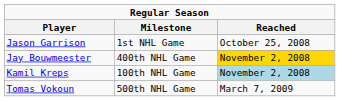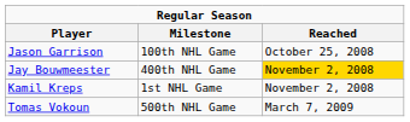Jason Garrison | Milestone: 1st NHL Game -> 100th NHL Game
Kamil Kreps | Milestone: 100th NHL Game -> 1st NHL Game
Kamil Kreps | Reached: lightblue background -> no background
